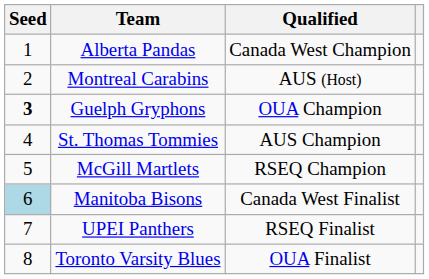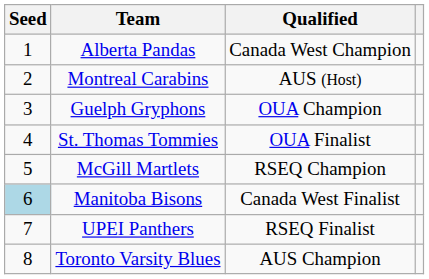Guelph Gryphons | Seed: bold -> normal
St. Thomas Tommies | Qualified: AUS Champion -> OUA Finalist
Toronto Varsity Blues | Qualified: OUA Finalist -> AUS Champion
